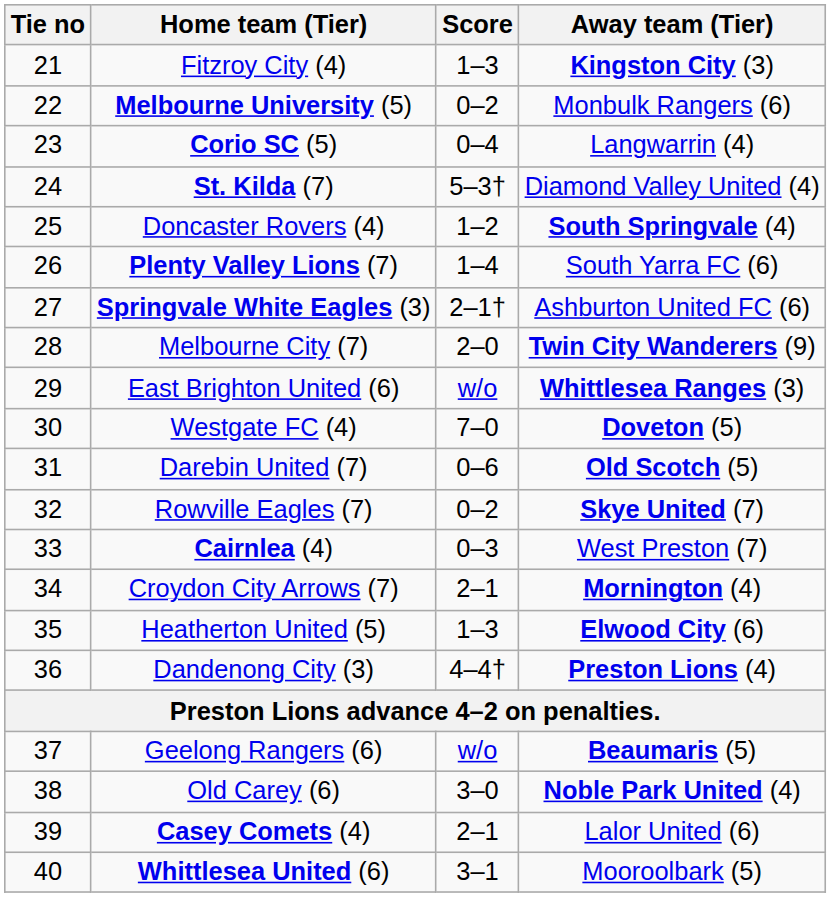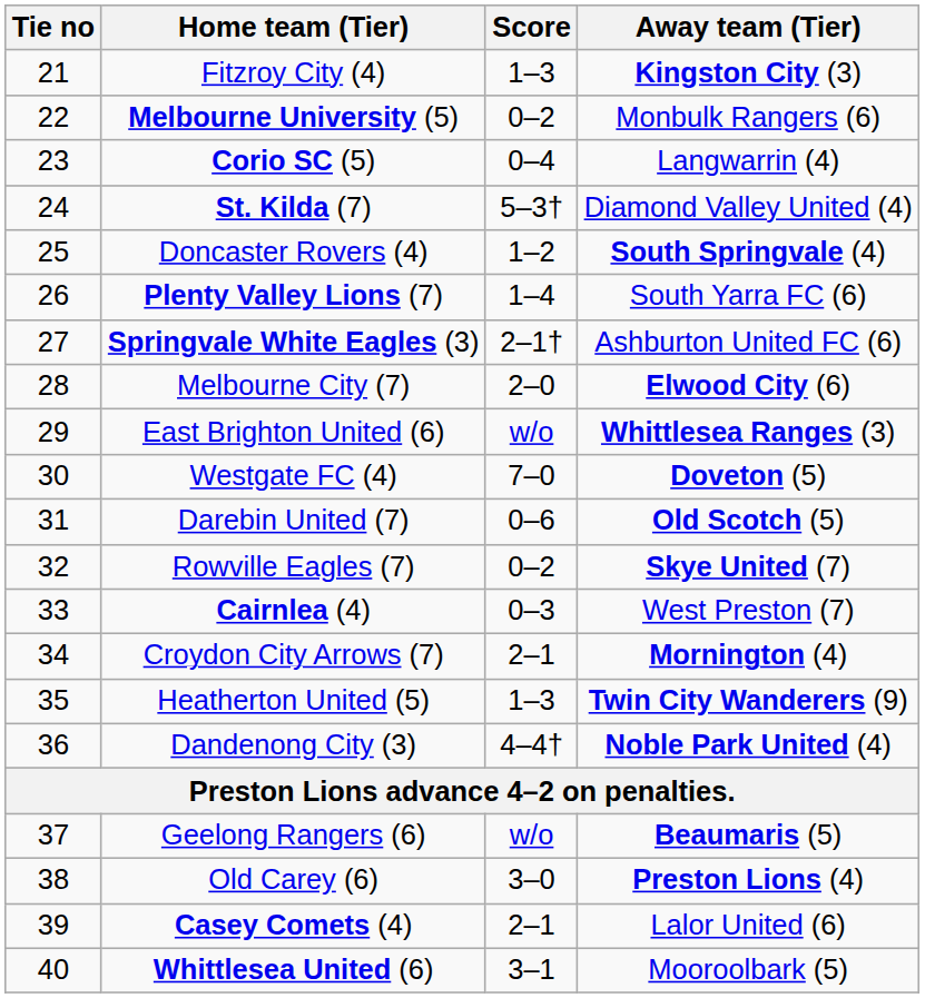Melbourne City (7) | Away team (Tier): Twin City Wanderers (9) -> Elwood City (6)
Heatherton United (5) | Away team (Tier): Elwood City (6) -> Twin City Wanderers (9)
Dandenong City (3) | Away team (Tier): Preston Lions (4) -> Noble Park United (4)
Old Carey (6) | Away team (Tier): Noble Park United (4) -> Preston Lions (4)
